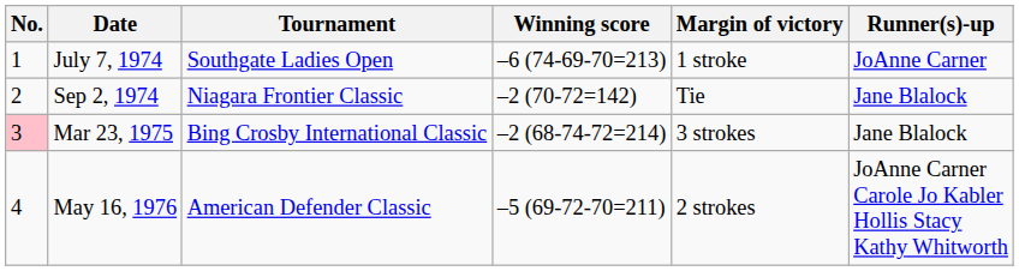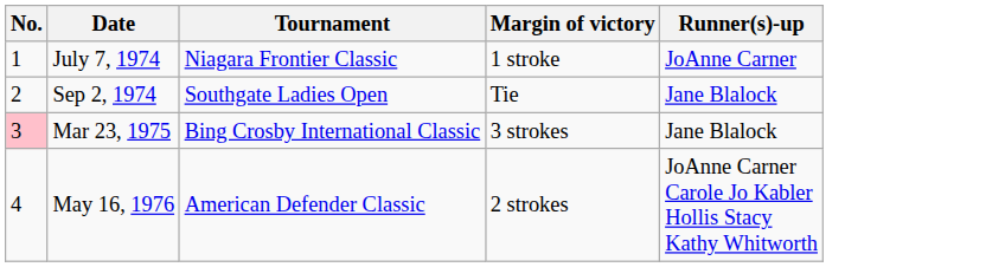- column: Winning score | –6 (74-69-70=213) | –2 (70-72=142) | –2 (68-74-72=214) | –5 (69-72-70=211)
July 7, 1974 | Tournament: Southgate Ladies Open -> Niagara Frontier Classic
Sep 2, 1974 | Tournament: Niagara Frontier Classic -> Southgate Ladies Open
